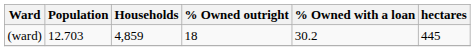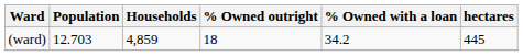(ward) | % Owned with a loan: 30.2 -> 34.2
